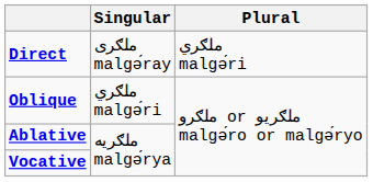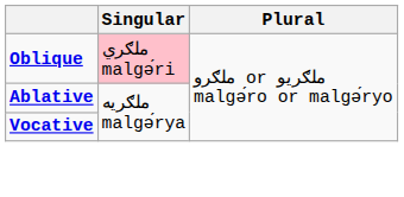- row: Direct | ملګری malgə́ray | ملګري malgə́ri
Oblique | Singular: no background -> pink background
